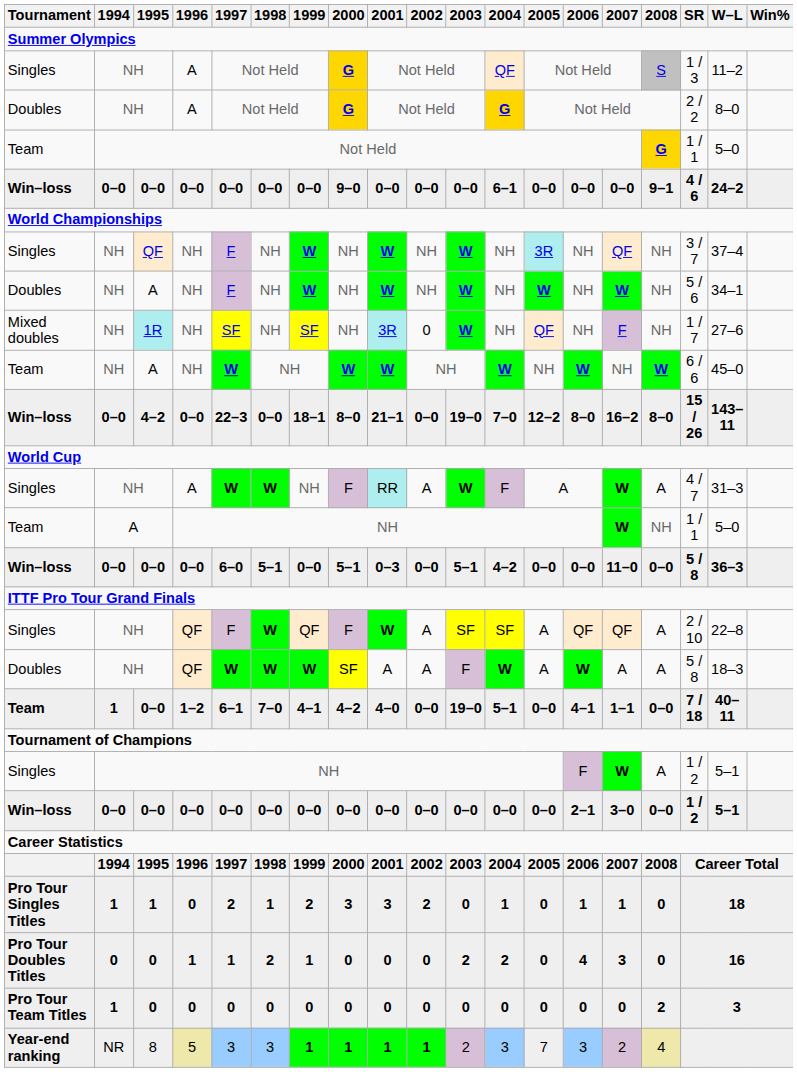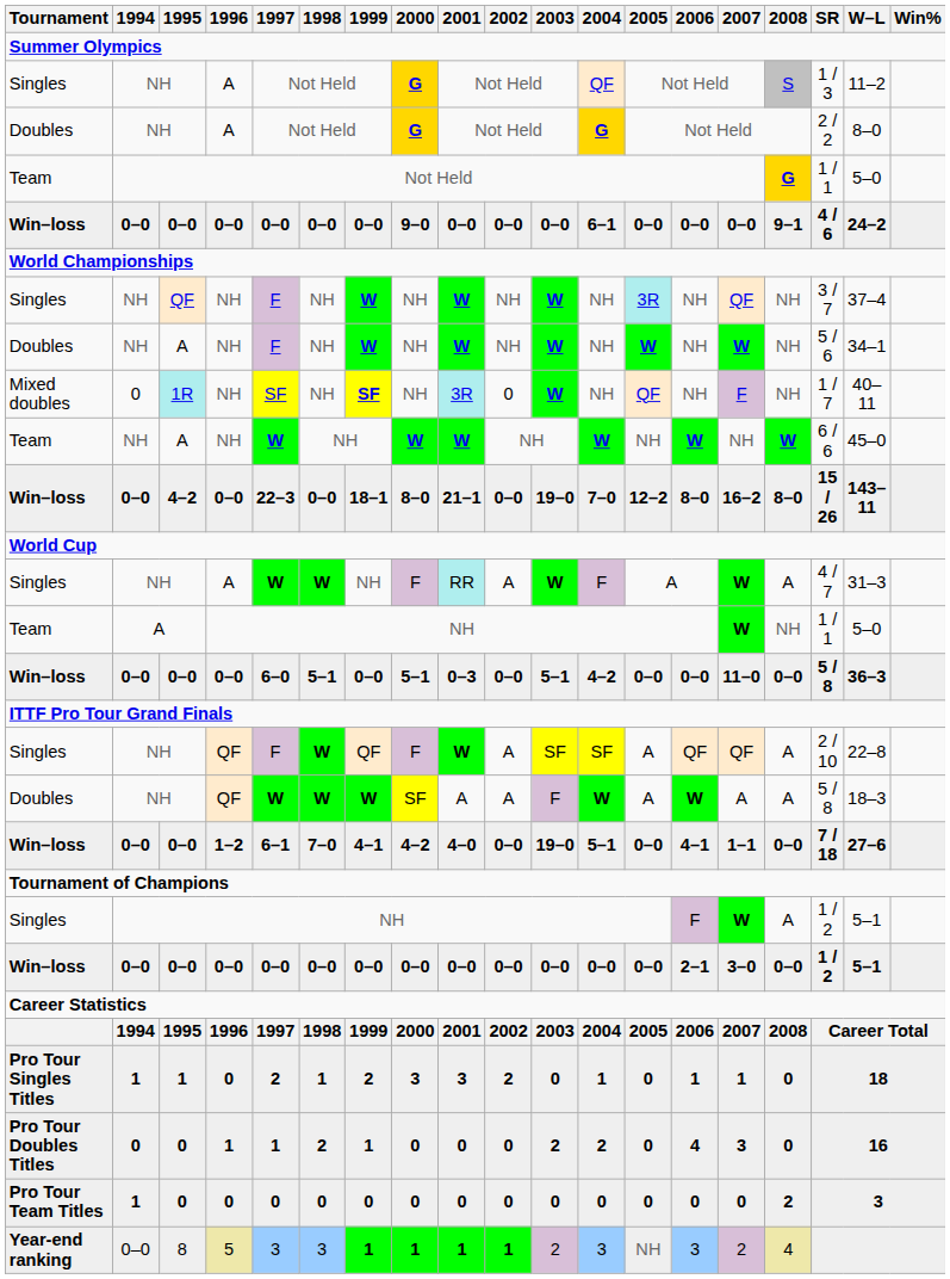1R | 1994: NH -> 0
1R | 1999: normal -> bold
1R | W–L: 27–6 -> 40–11
0–0 / 1–2 | Tournament: Team -> Win–loss
0–0 / 1–2 | 1994: 1 -> 0–0
0–0 / 1–2 | W–L: 40–11 -> 27–6
8 | 1994: NR -> 0–0
8 | 2005: 7 -> NH
